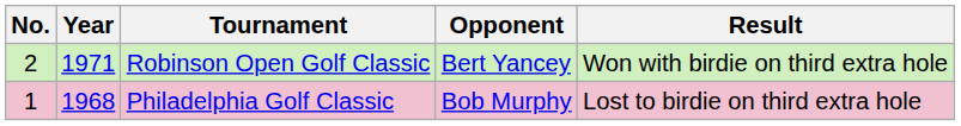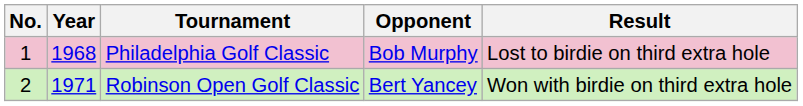rows swapped: Philadelphia Golf Classic <-> Robinson Open Golf Classic
